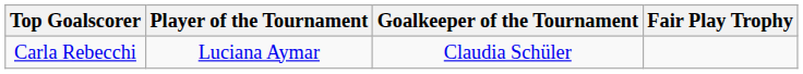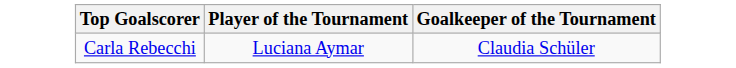- column: Fair Play Trophy
